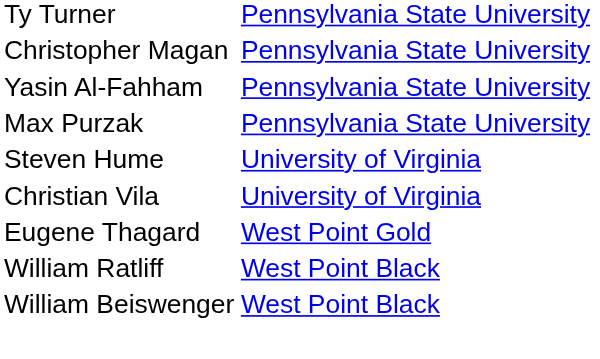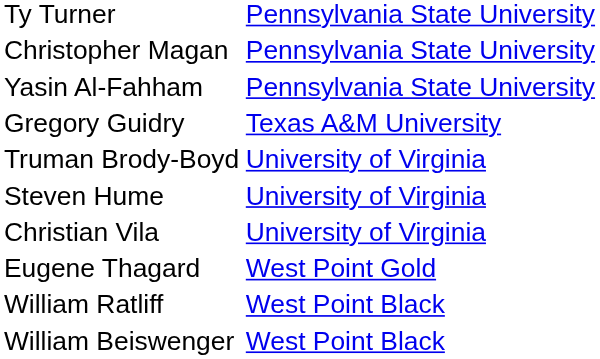- row: Max Purzak | Pennsylvania State University
+ row: Gregory Guidry | Texas A&M University
+ row: Truman Brody-Boyd | University of Virginia
